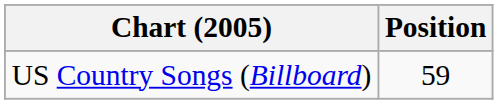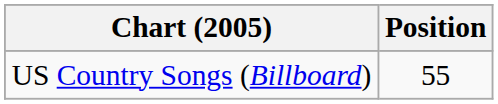US Country Songs (Billboard) | Position: 59 -> 55
